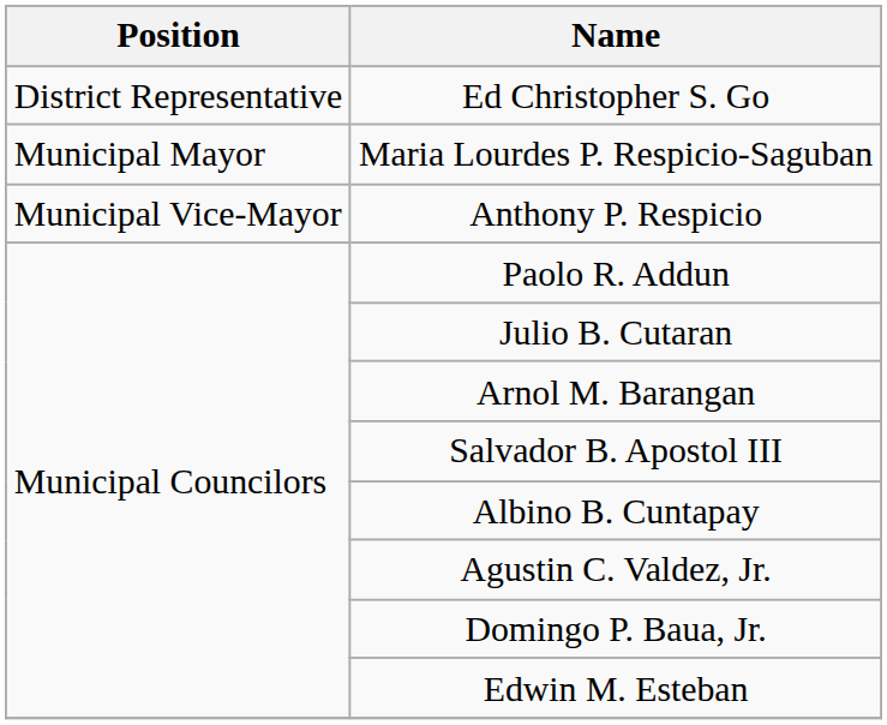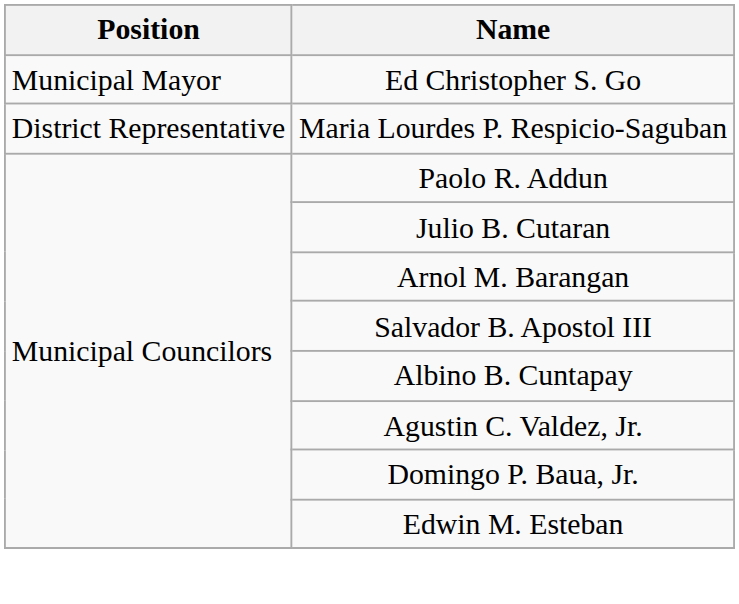Ed Christopher S. Go | Position: District Representative -> Municipal Mayor
Maria Lourdes P. Respicio-Saguban | Position: Municipal Mayor -> District Representative
- row: Municipal Vice-Mayor | Anthony P. Respicio
